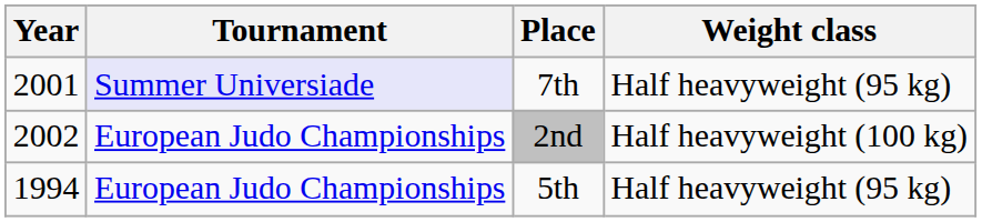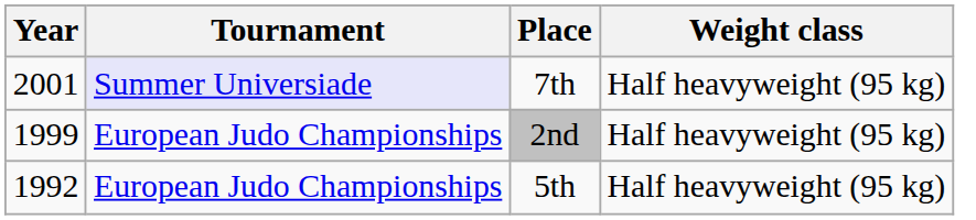2nd | Year: 2002 -> 1999
2nd | Weight class: Half heavyweight (100 kg) -> Half heavyweight (95 kg)
5th | Year: 1994 -> 1992
